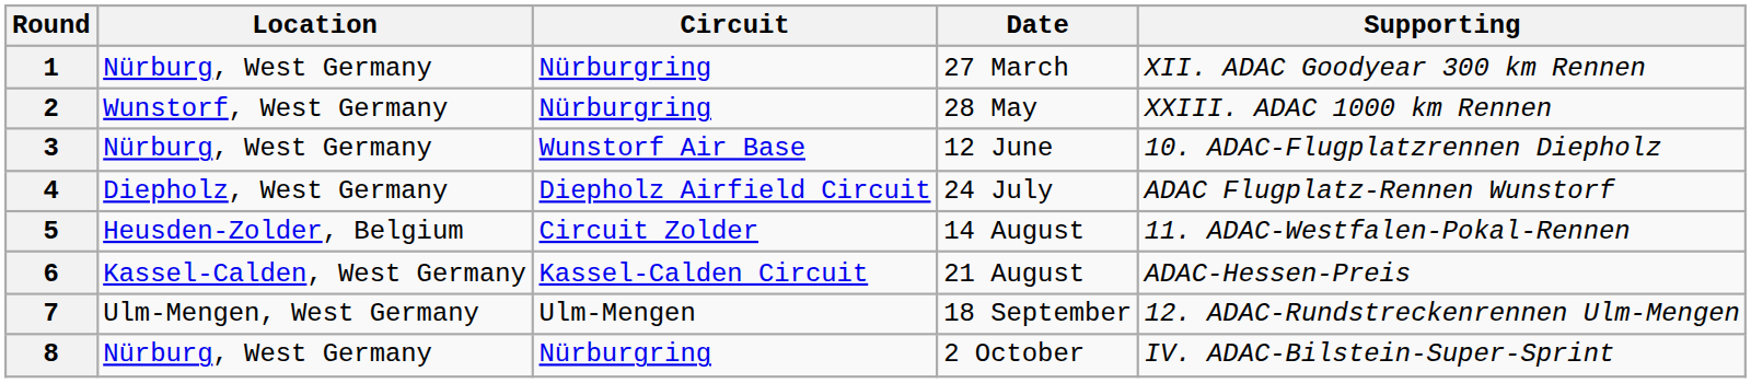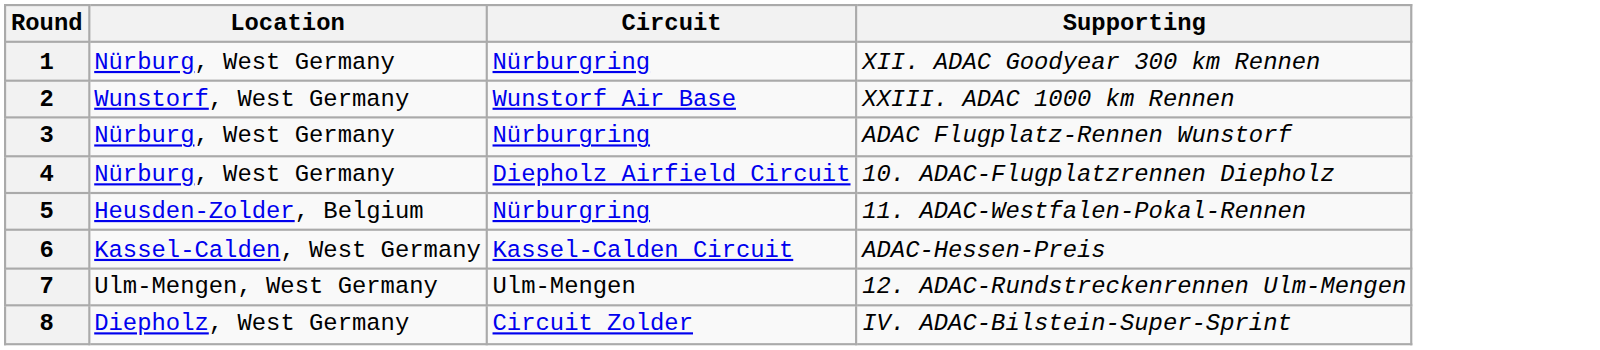- column: Date | 27 March | 28 May | 12 June | 24 July | 14 August | 21 August | 18 September | 2 October
2 | Circuit: Nürburgring -> Wunstorf Air Base
3 | Circuit: Wunstorf Air Base -> Nürburgring
3 | Supporting: 10. ADAC-Flugplatzrennen Diepholz -> ADAC Flugplatz-Rennen Wunstorf
4 | Location: Diepholz, West Germany -> Nürburg, West Germany
4 | Supporting: ADAC Flugplatz-Rennen Wunstorf -> 10. ADAC-Flugplatzrennen Diepholz
5 | Circuit: Circuit Zolder -> Nürburgring
8 | Location: Nürburg, West Germany -> Diepholz, West Germany
8 | Circuit: Nürburgring -> Circuit Zolder
